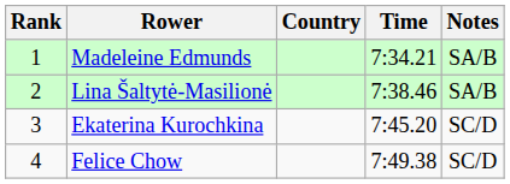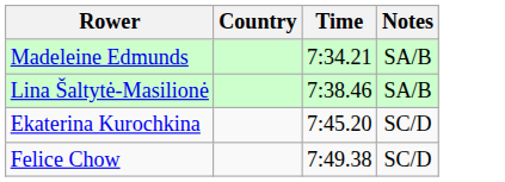- column: Rank | 1 | 2 | 3 | 4
